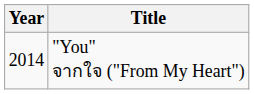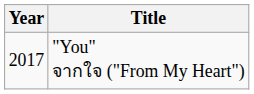"You" จากใจ ("From My Heart") | Year: 2014 -> 2017
